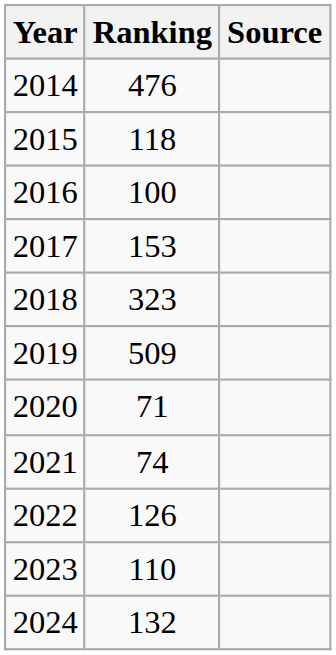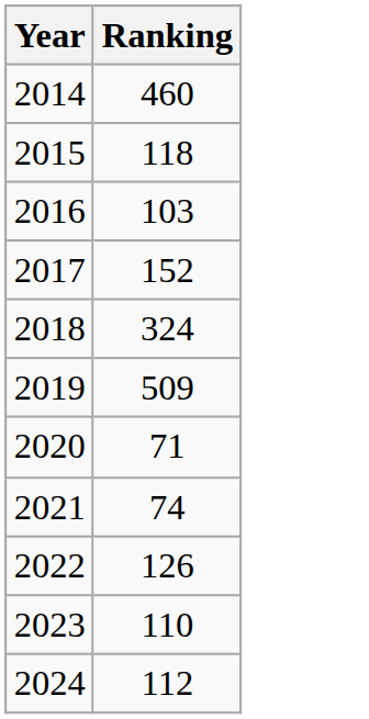- column: Source
2014 | Ranking: 476 -> 460
2016 | Ranking: 100 -> 103
2017 | Ranking: 153 -> 152
2018 | Ranking: 323 -> 324
2024 | Ranking: 132 -> 112
